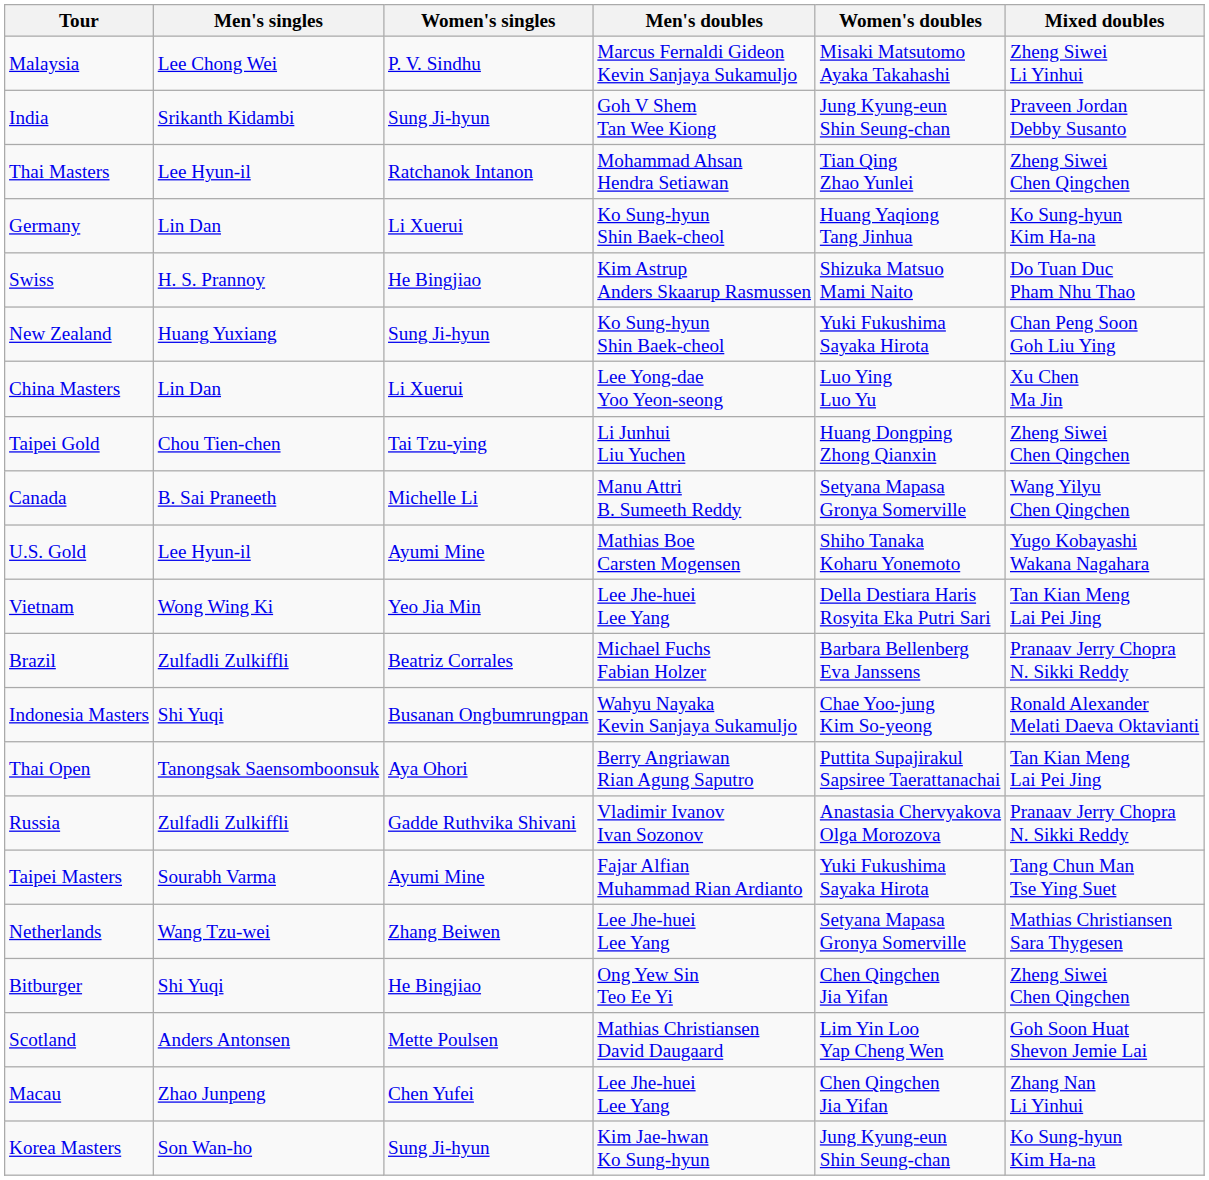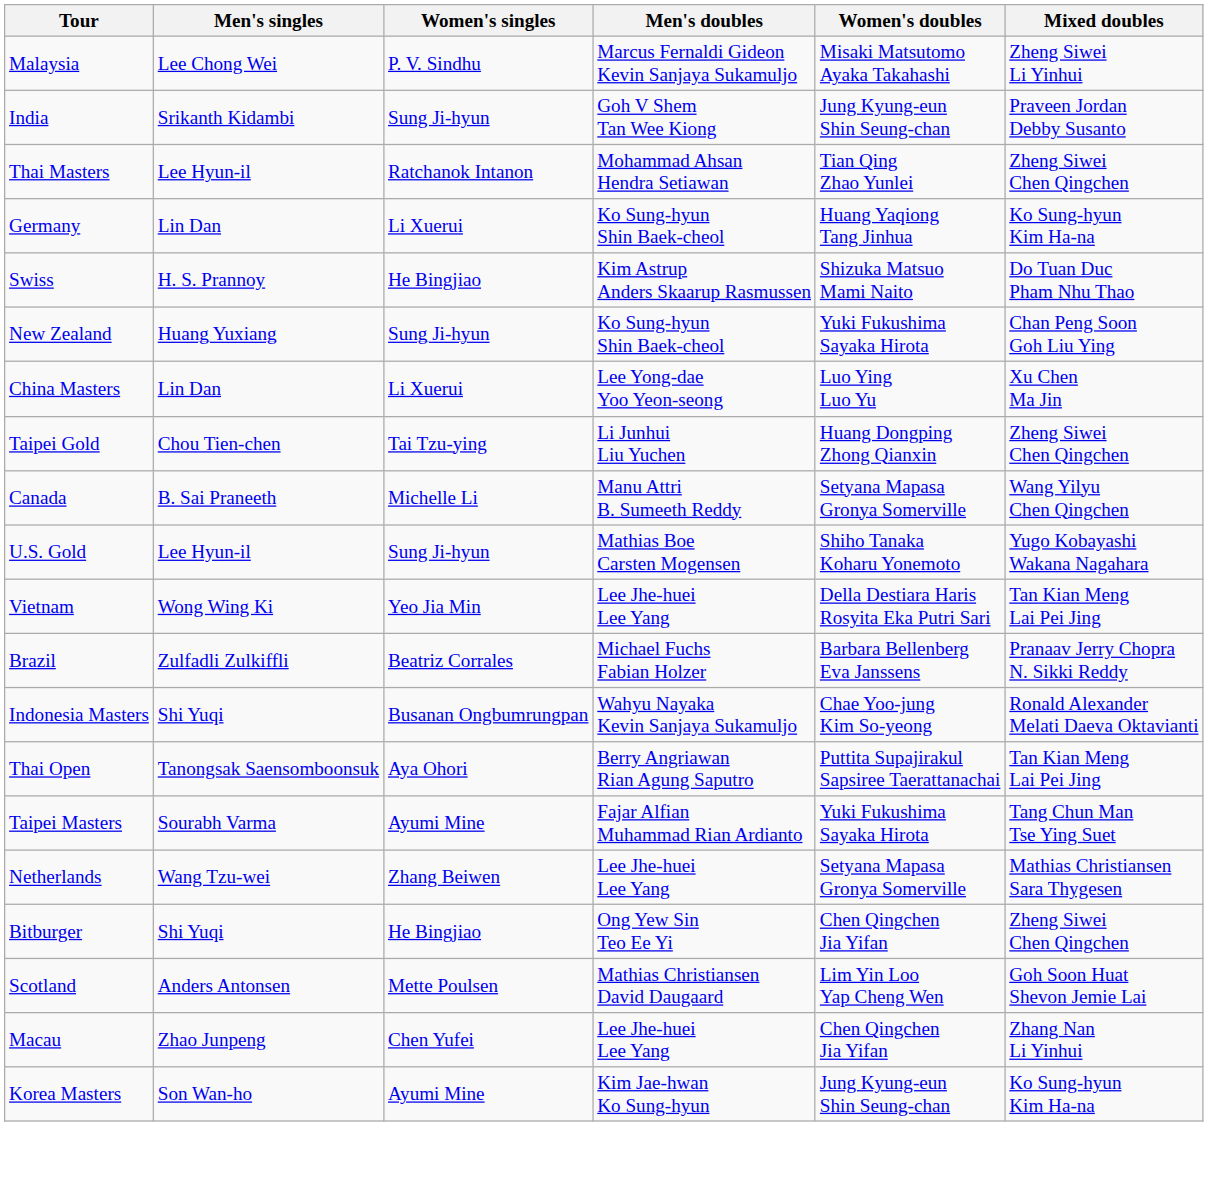U.S. Gold | Women's singles: Ayumi Mine -> Sung Ji-hyun
- row: Russia | Zulfadli Zulkiffli | Gadde Ruthvika Shivani | Vladimir Ivanov Ivan Sozonov | Anastasia Chervyakova Olga Morozova | Pranaav Jerry Chopra N. Sikki Reddy
Korea Masters | Women's singles: Sung Ji-hyun -> Ayumi Mine
